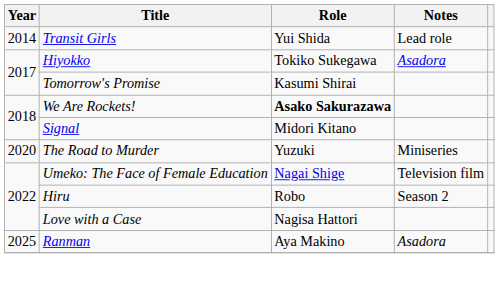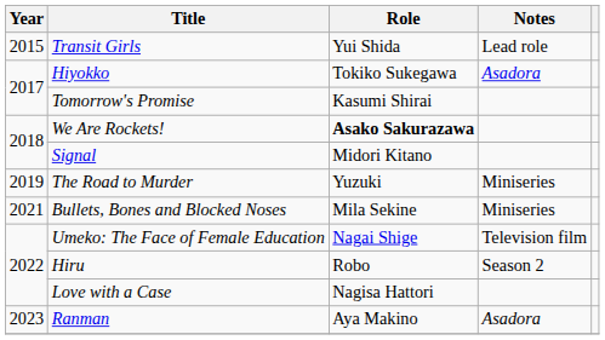Transit Girls | Year: 2014 -> 2015
The Road to Murder | Year: 2020 -> 2019
+ row: 2021 | Bullets, Bones and Blocked Noses | Mila Sekine | Miniseries
Ranman | Year: 2025 -> 2023
